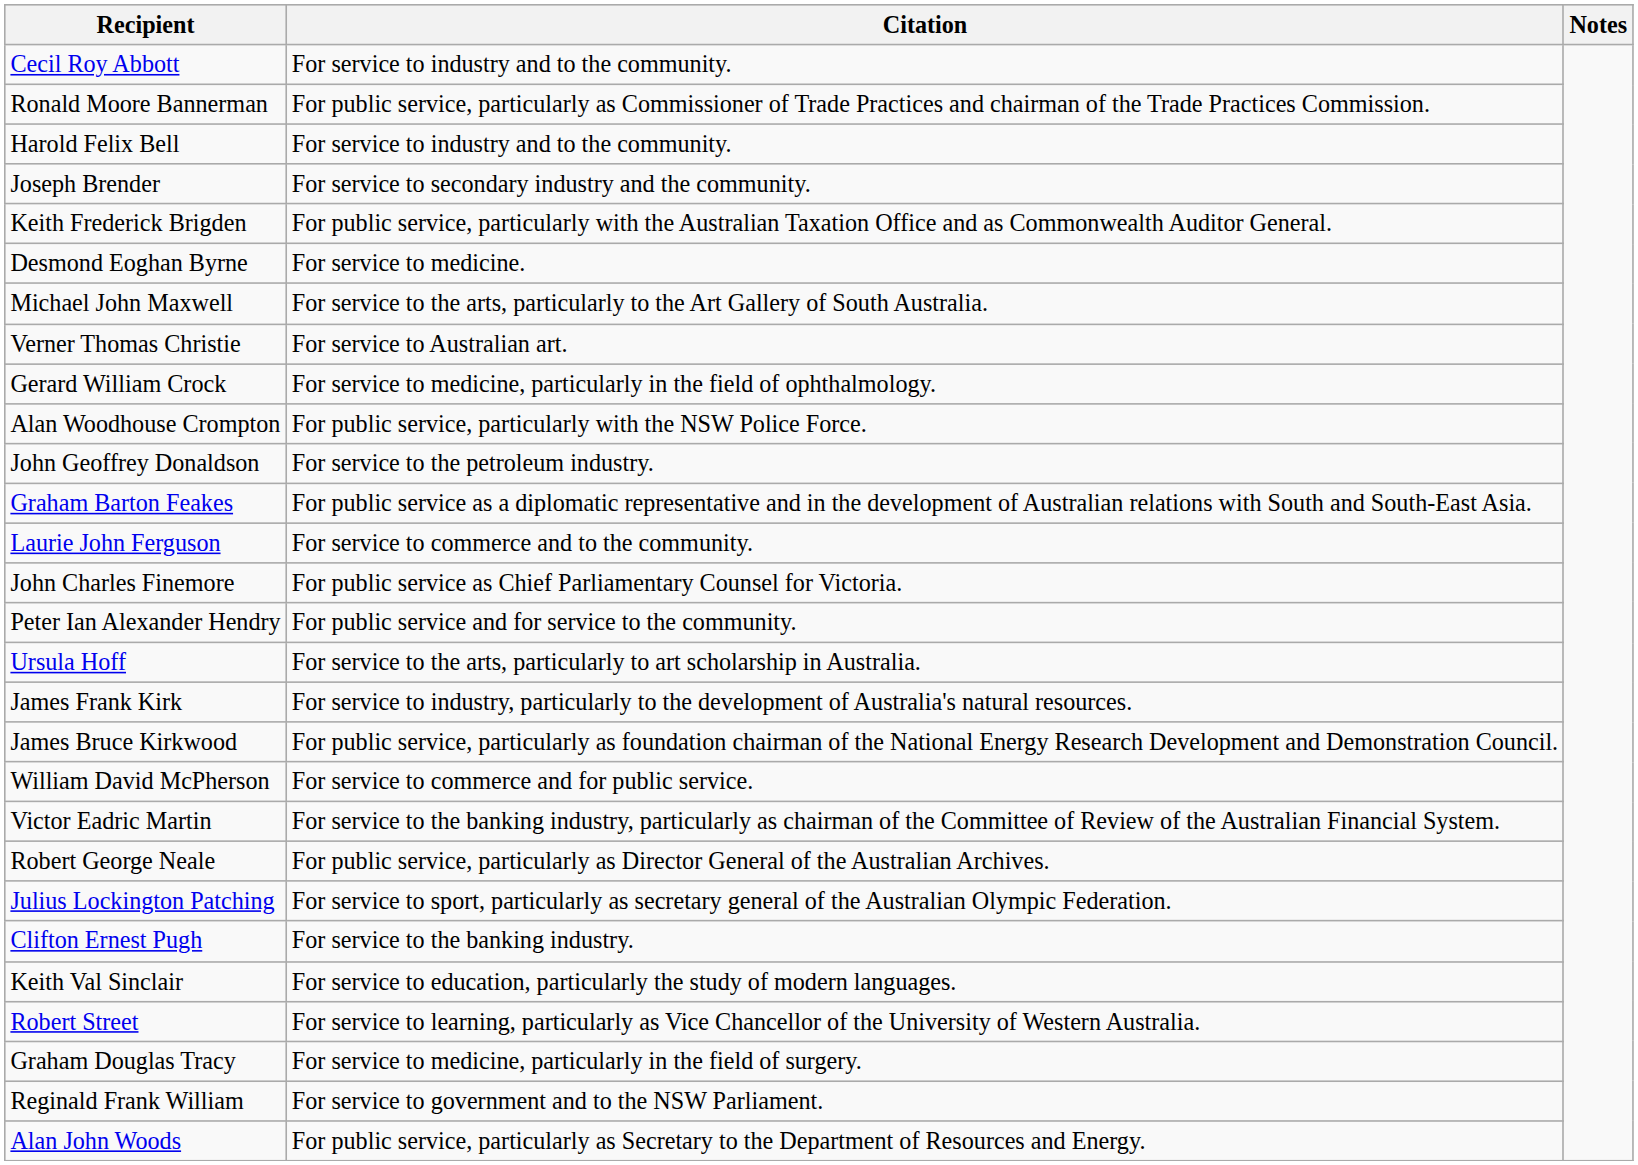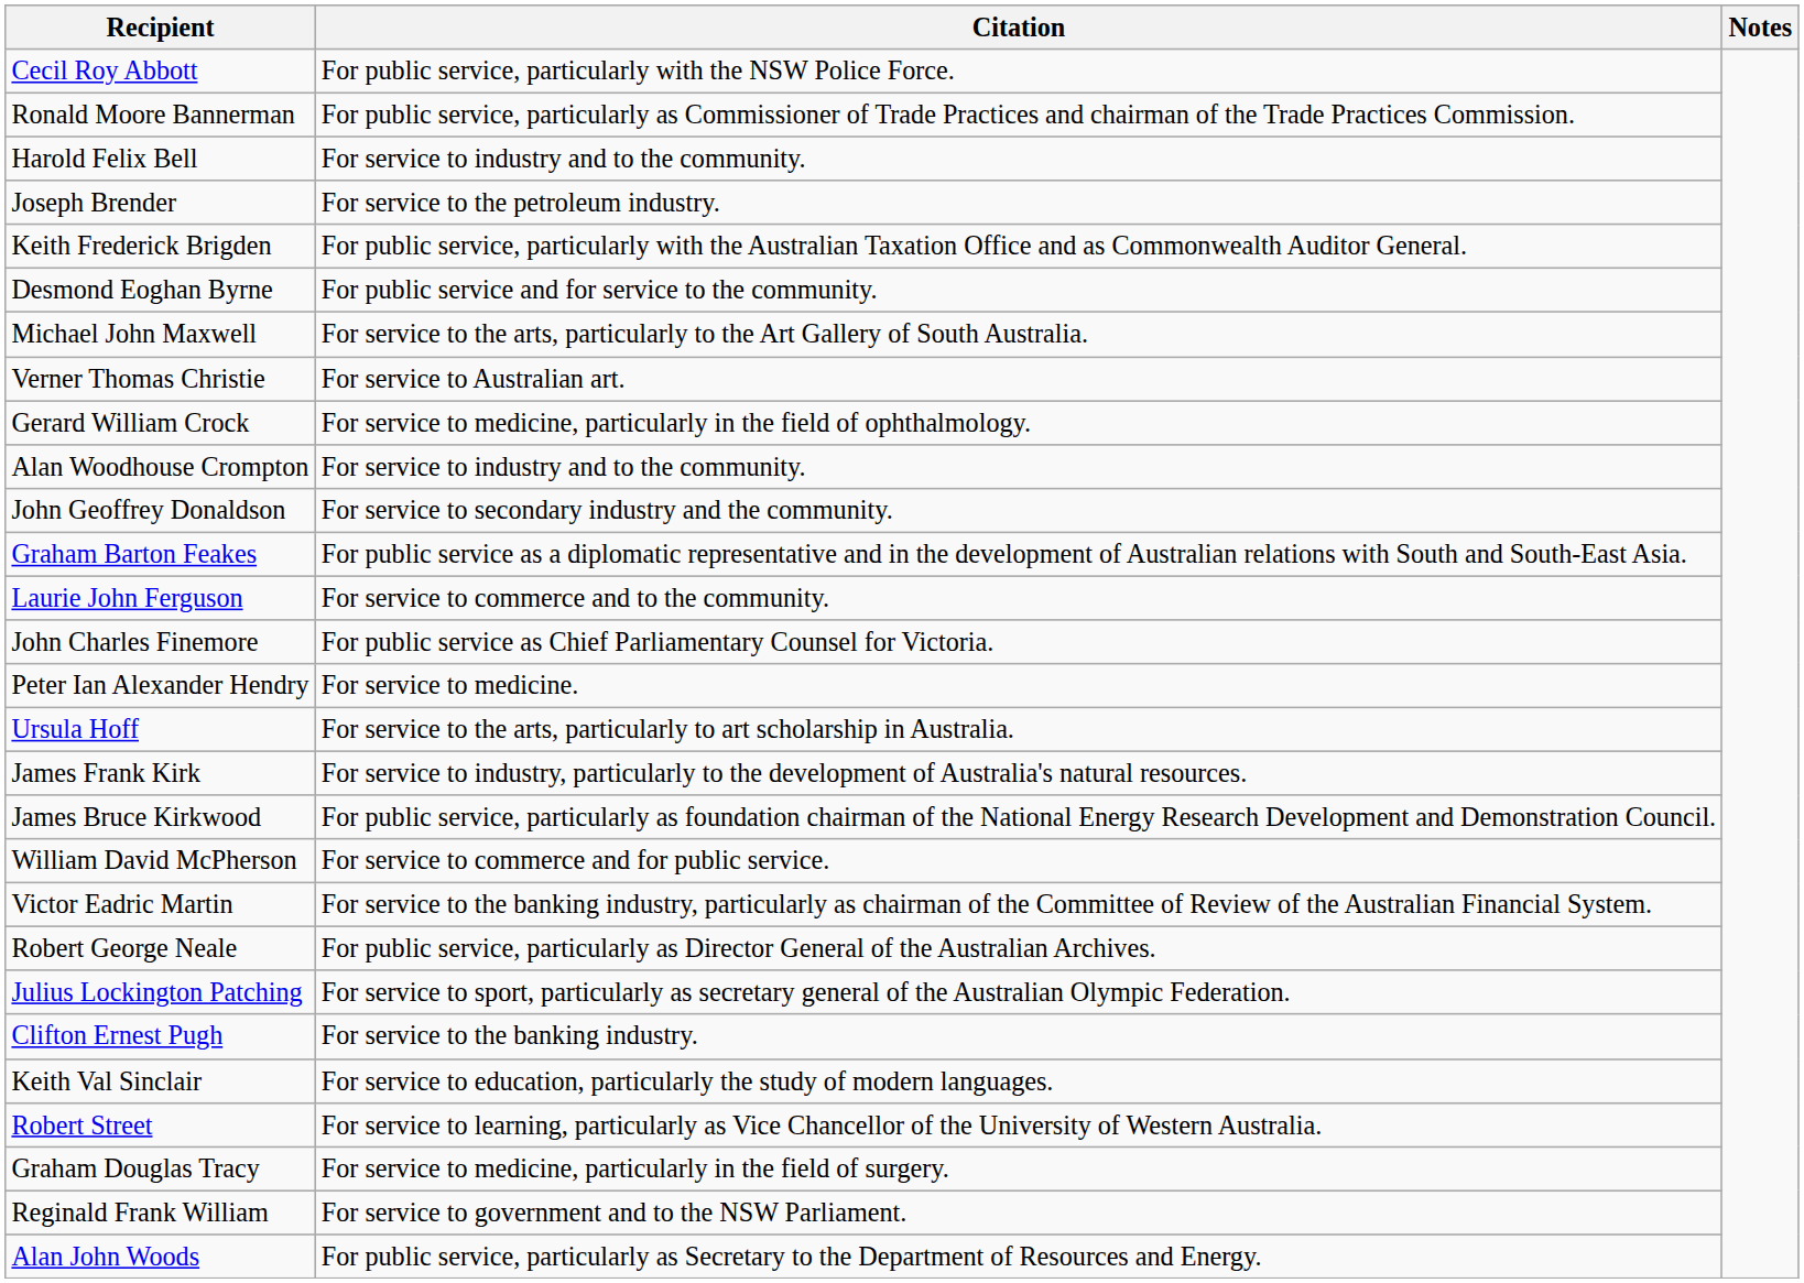Cecil Roy Abbott | Citation: For service to industry and to the community. -> For public service, particularly with the NSW Police Force.
Joseph Brender | Citation: For service to secondary industry and the community. -> For service to the petroleum industry.
Desmond Eoghan Byrne | Citation: For service to medicine. -> For public service and for service to the community.
Alan Woodhouse Crompton | Citation: For public service, particularly with the NSW Police Force. -> For service to industry and to the community.
John Geoffrey Donaldson | Citation: For service to the petroleum industry. -> For service to secondary industry and the community.
Peter Ian Alexander Hendry | Citation: For public service and for service to the community. -> For service to medicine.
